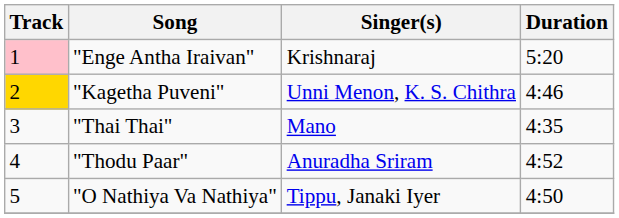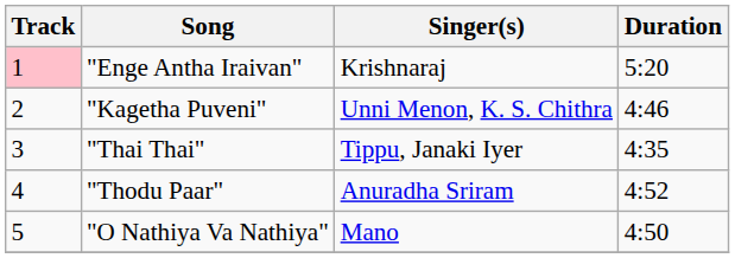"Kagetha Puveni" | Track: gold background -> no background
"Thai Thai" | Singer(s): Mano -> Tippu, Janaki Iyer
"O Nathiya Va Nathiya" | Singer(s): Tippu, Janaki Iyer -> Mano
